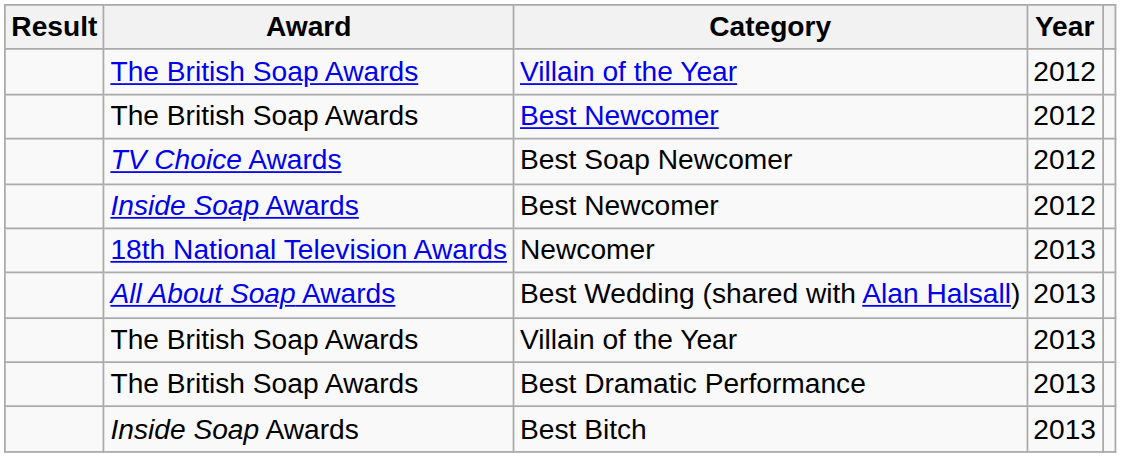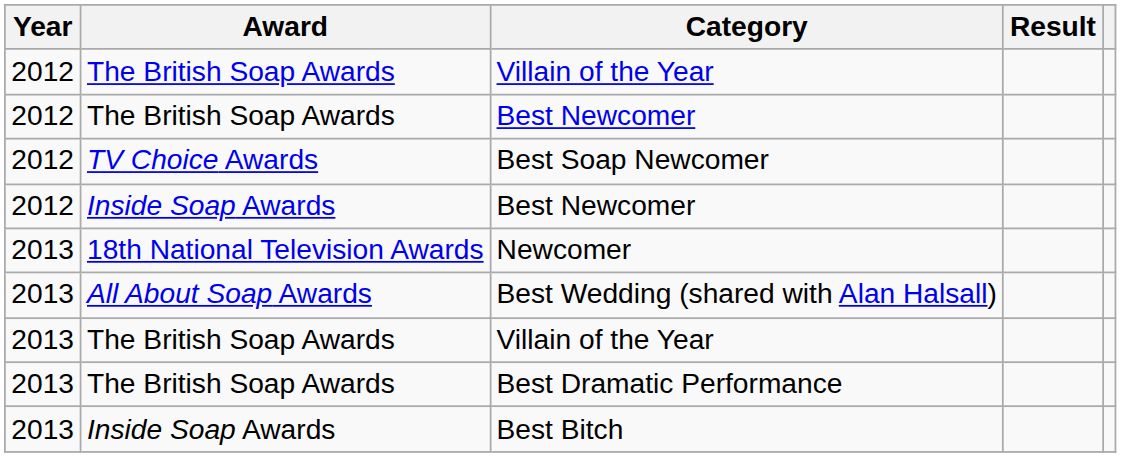columns swapped: Year <-> Result
